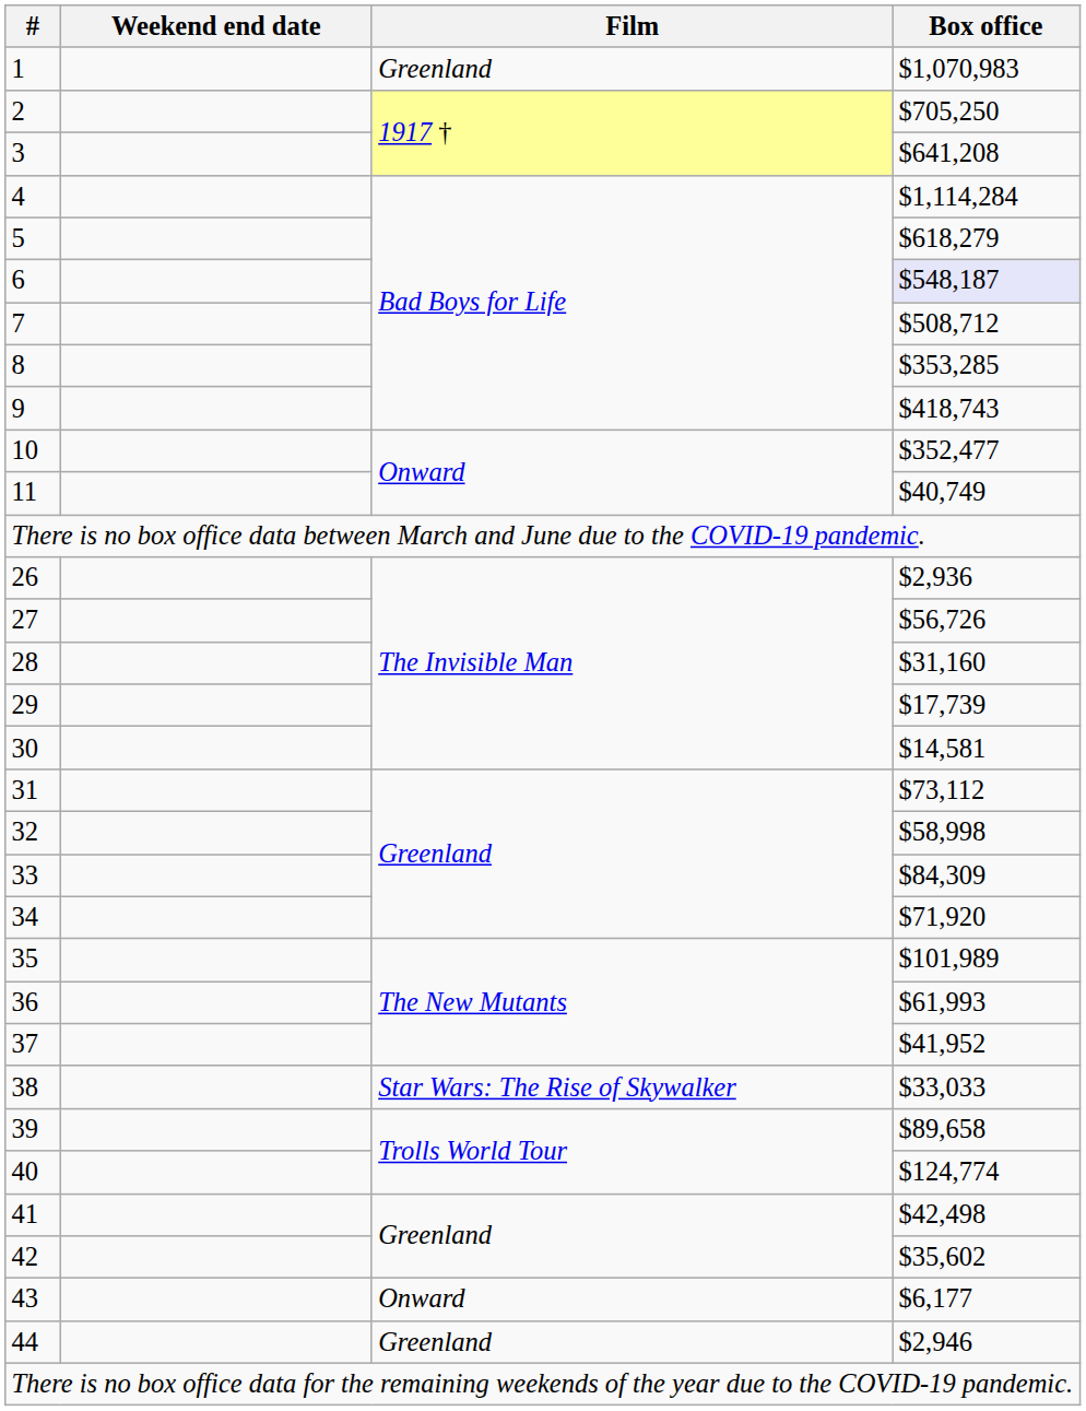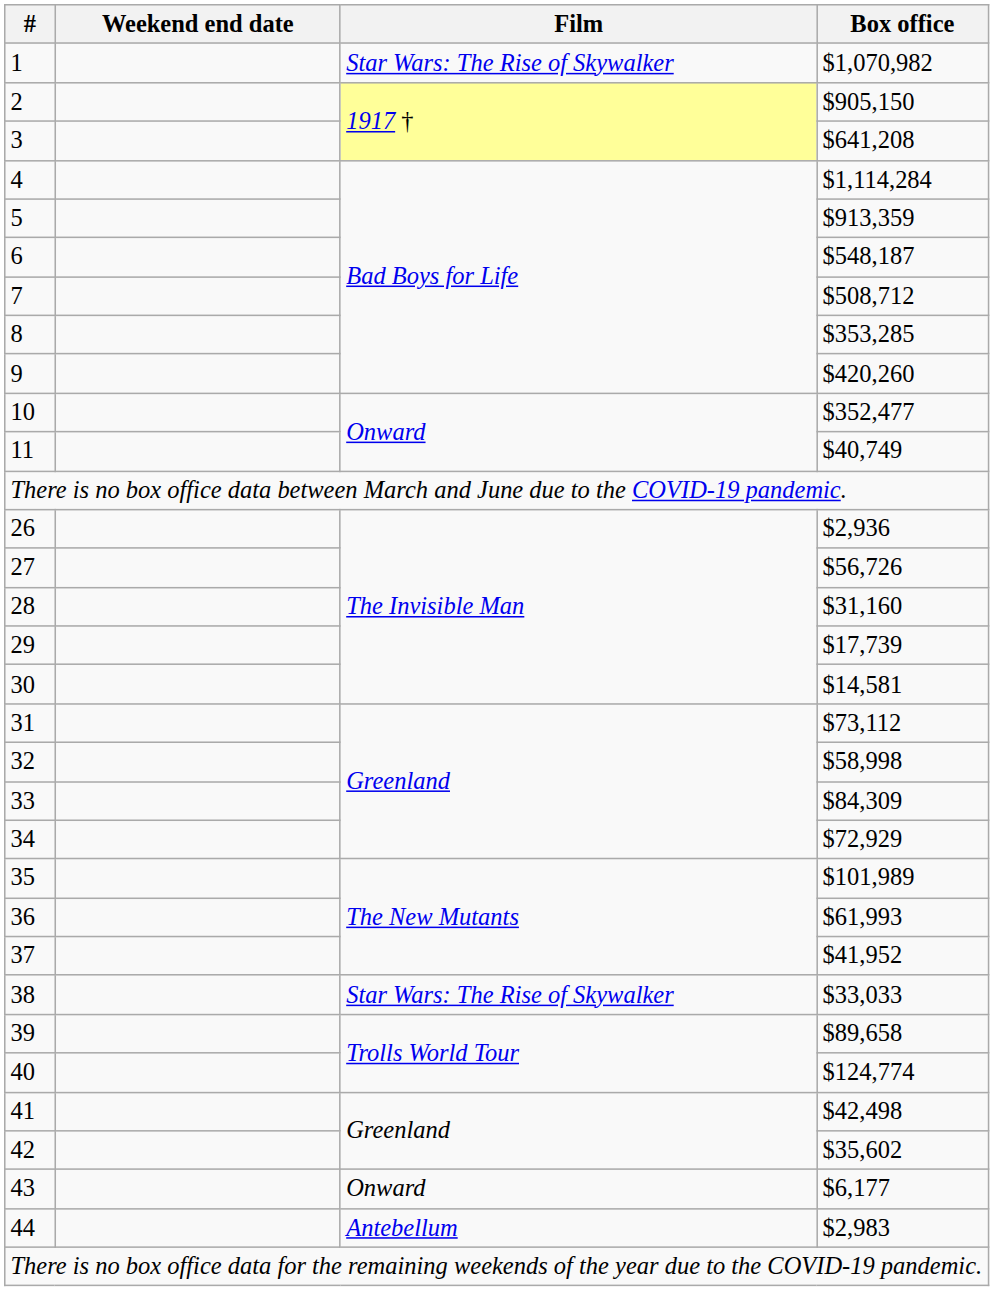1 | Film: Greenland -> Star Wars: The Rise of Skywalker
1 | Box office: $1,070,983 -> $1,070,982
2 | Box office: $705,250 -> $905,150
5 | Box office: $618,279 -> $913,359
6 | Box office: lavender background -> no background
9 | Box office: $418,743 -> $420,260
34 | Box office: $71,920 -> $72,929
44 | Film: Greenland -> Antebellum
44 | Box office: $2,946 -> $2,983
